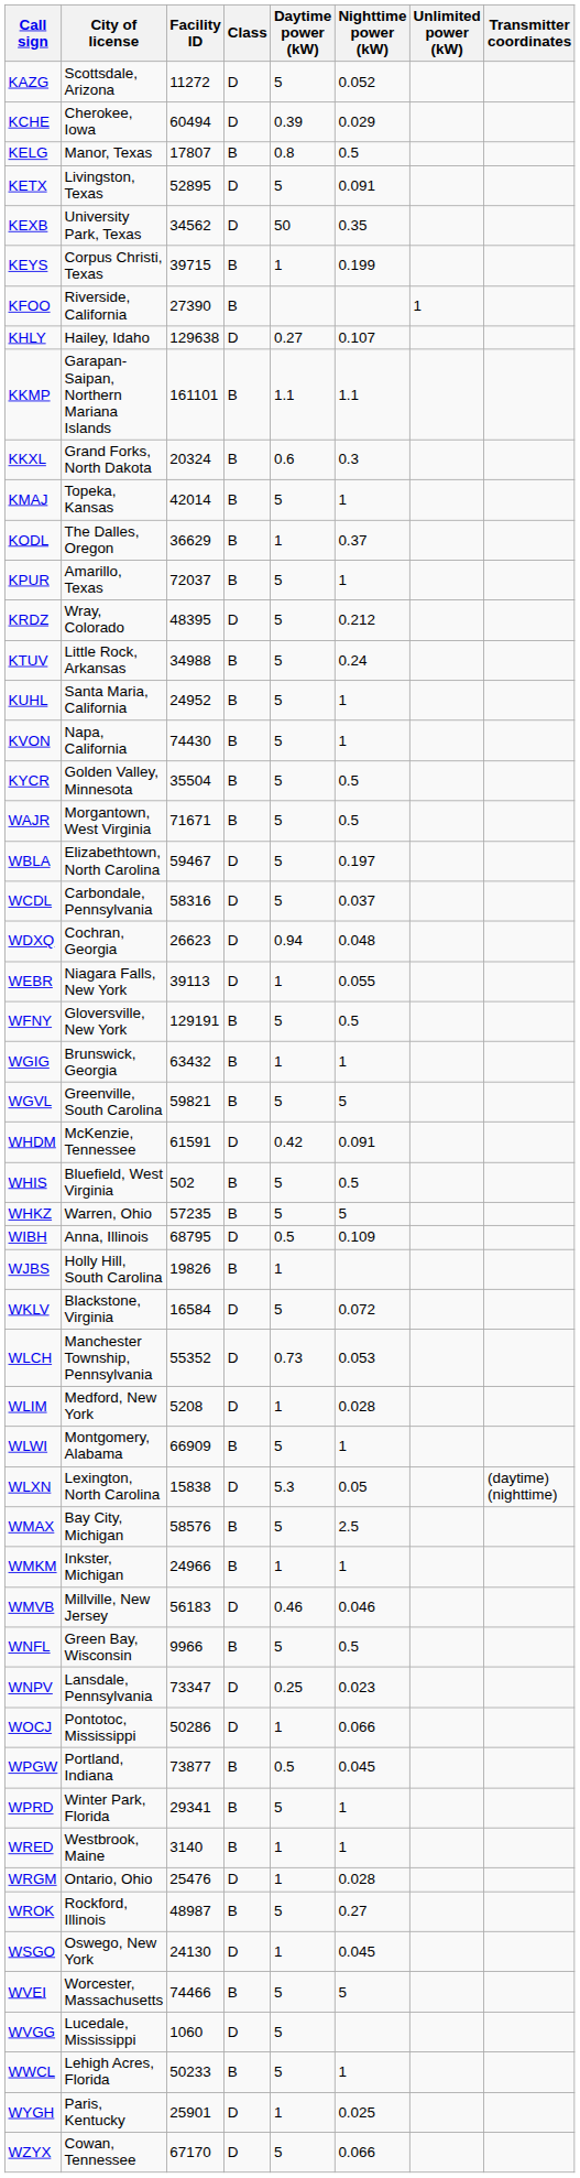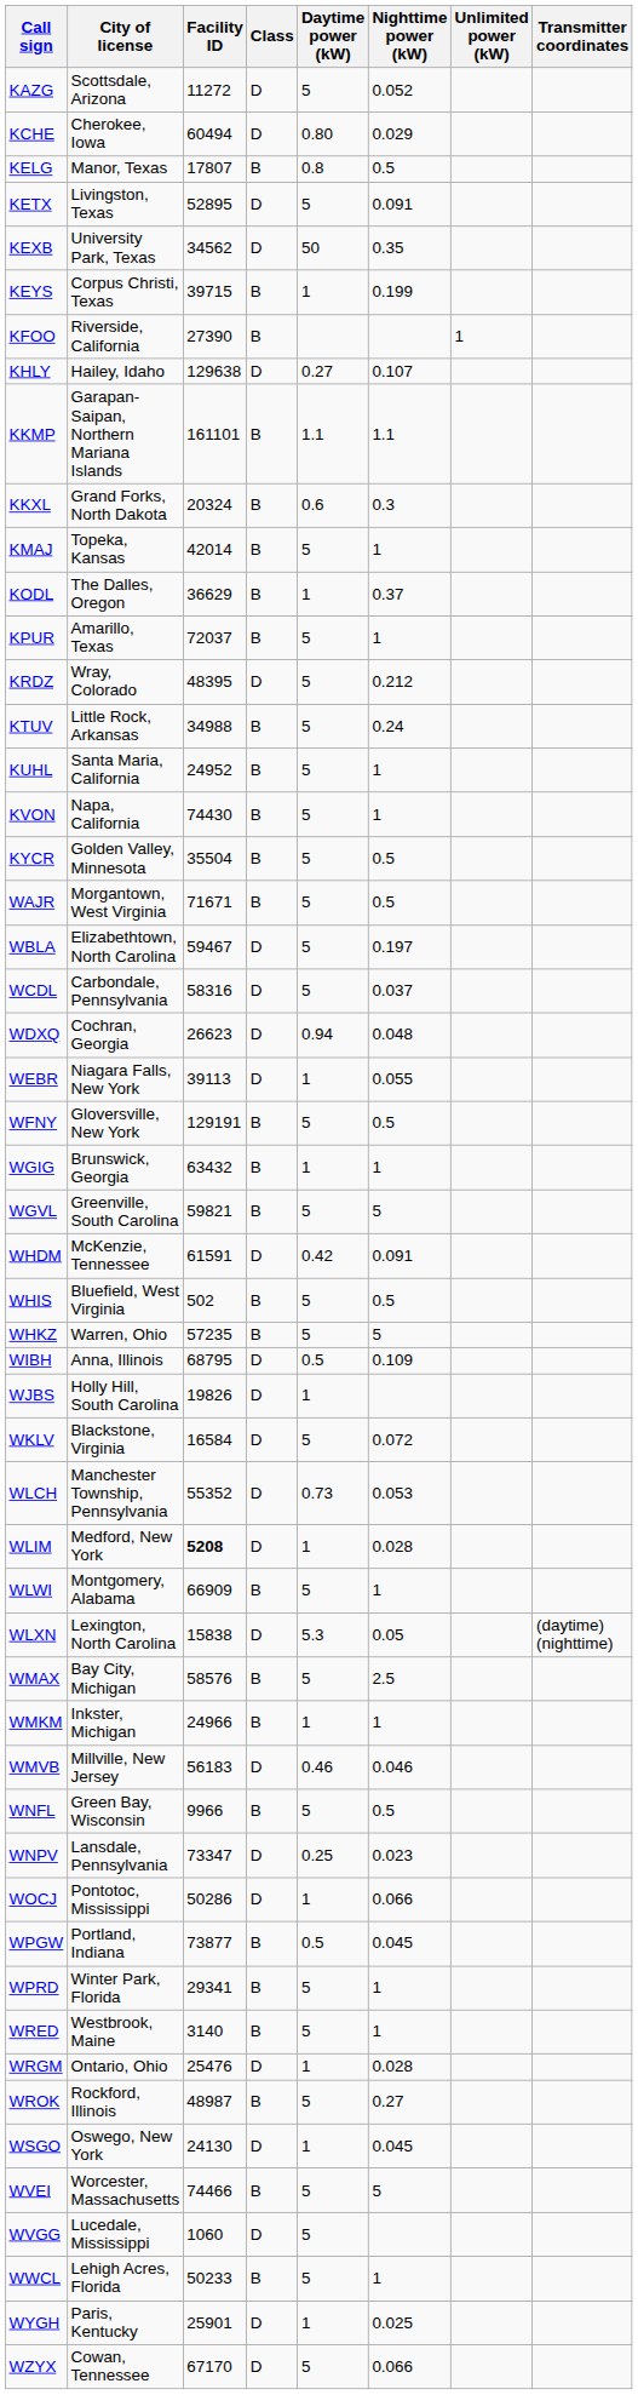KCHE | Daytime power (kW): 0.39 -> 0.80
WJBS | Class: B -> D
WLIM | Facility ID: normal -> bold
WRED | Daytime power (kW): 1 -> 5
